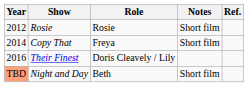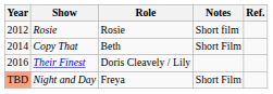Copy That | Role: Freya -> Beth
Copy That | Notes: Short film -> Short Film
Night and Day | Role: Beth -> Freya
Night and Day | Notes: Short film -> Short Film
